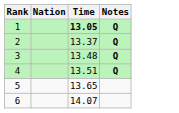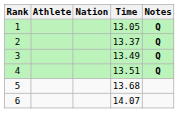+ column: Athlete
1 | Time: bold -> normal
3 | Time: 13.48 -> 13.49
5 | Time: 13.65 -> 13.68
